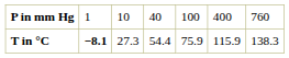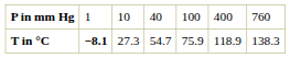T in °C | column 4: 54.4 -> 54.7
T in °C | column 6: 115.9 -> 118.9
